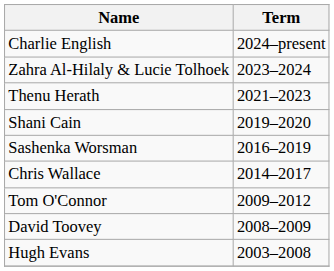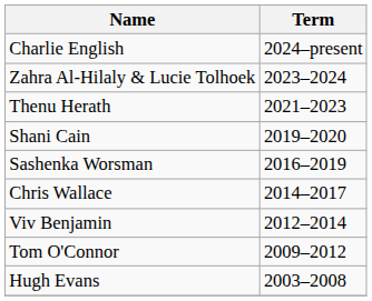+ row: Viv Benjamin | 2012–2014
- row: David Toovey | 2008–2009
